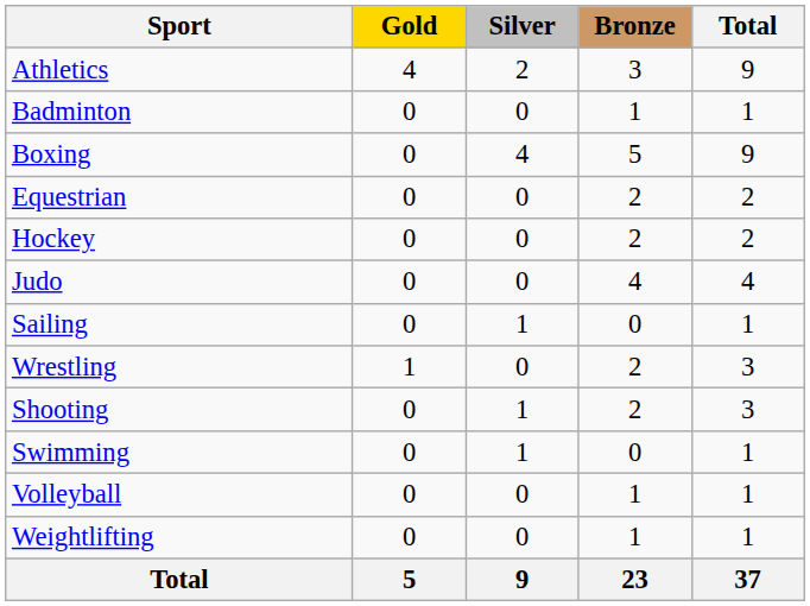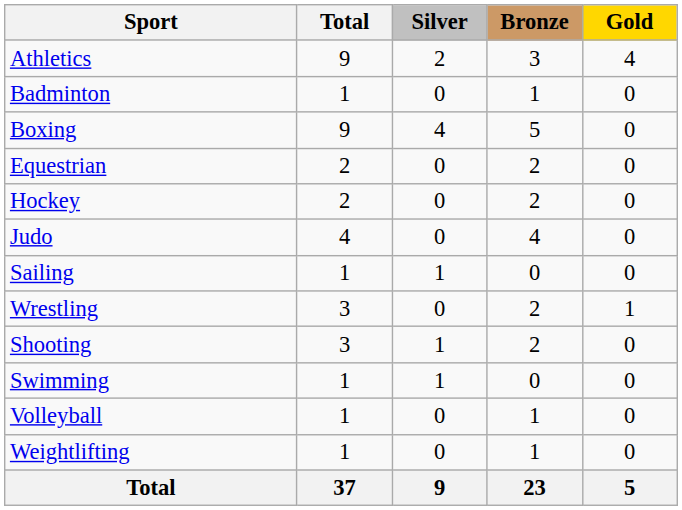columns swapped: Gold <-> Total
